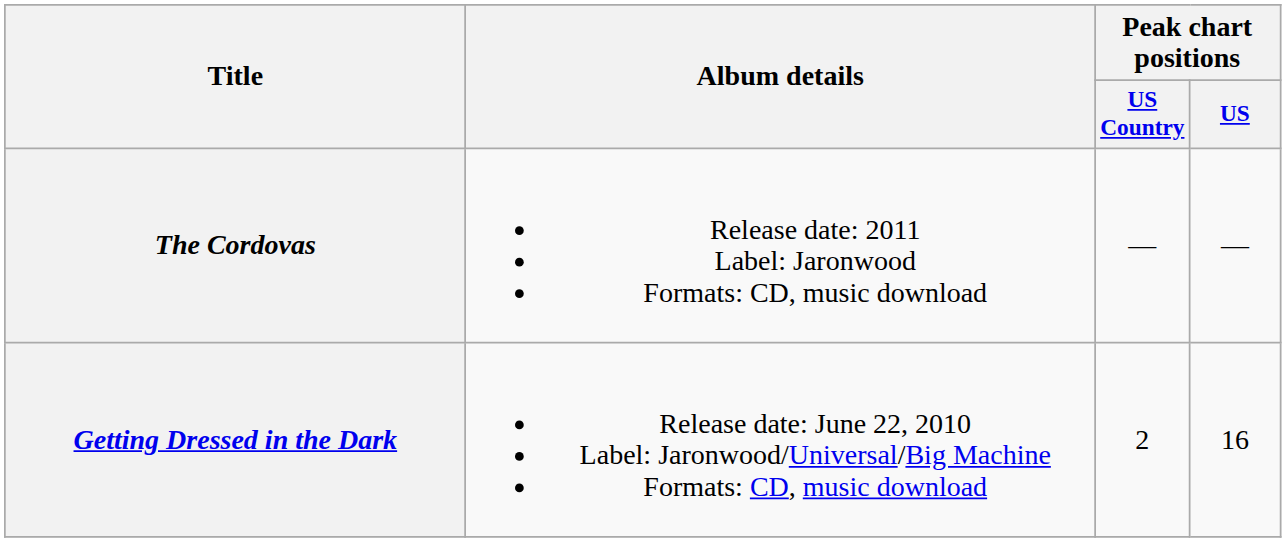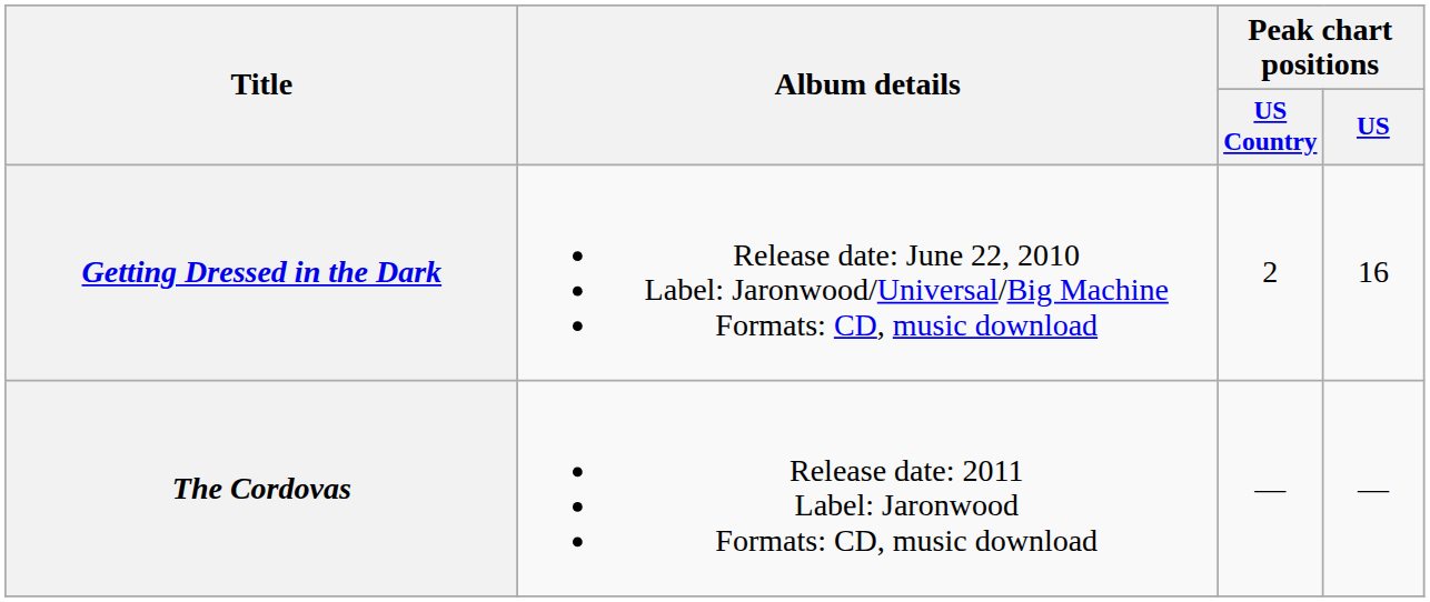rows swapped: Getting Dressed in the Dark <-> The Cordovas
